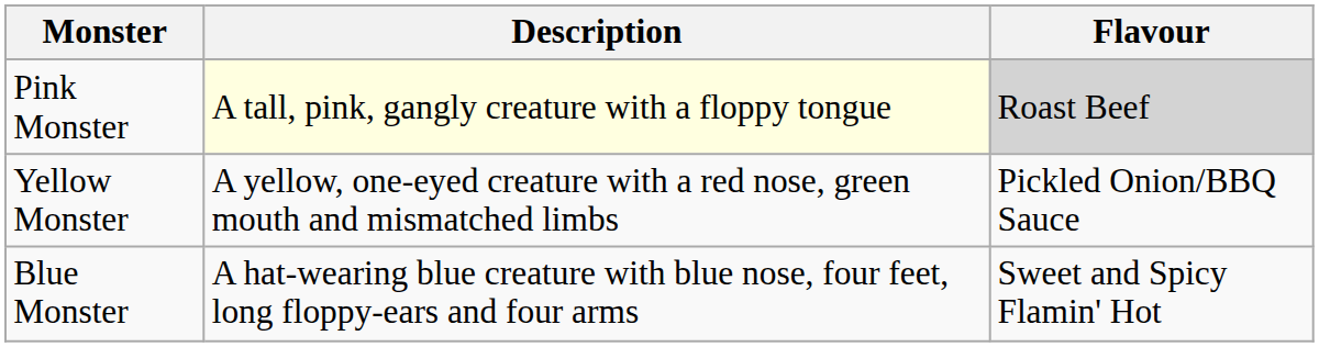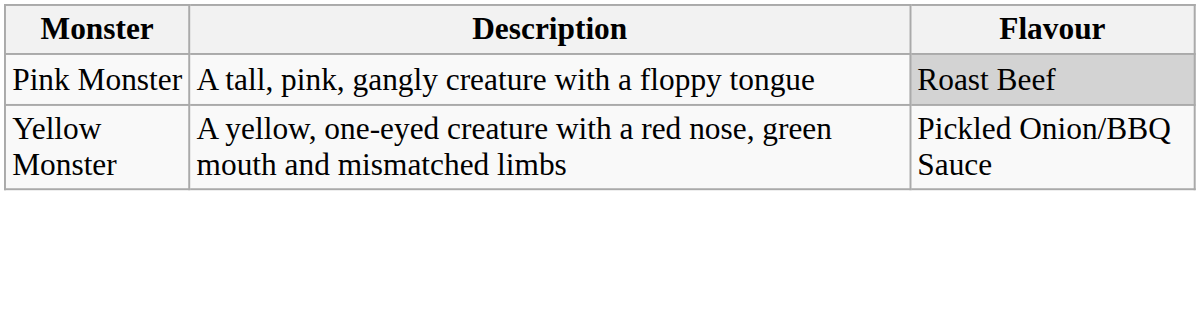Pink Monster | Description: lightyellow background -> no background
- row: Blue Monster | A hat-wearing blue creature with blue nose, four feet, long floppy-ears and four arms | Sweet and Spicy Flamin' Hot
